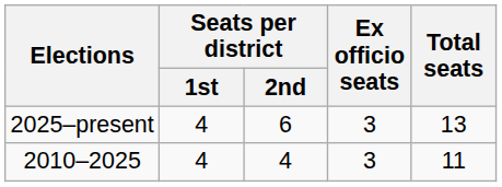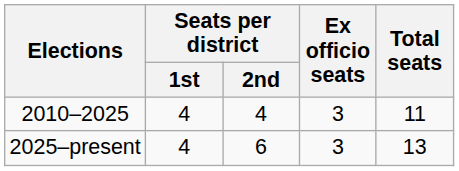rows swapped: 2010–2025 <-> 2025–present
